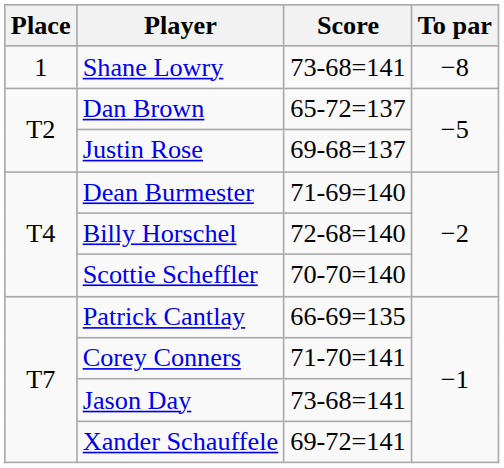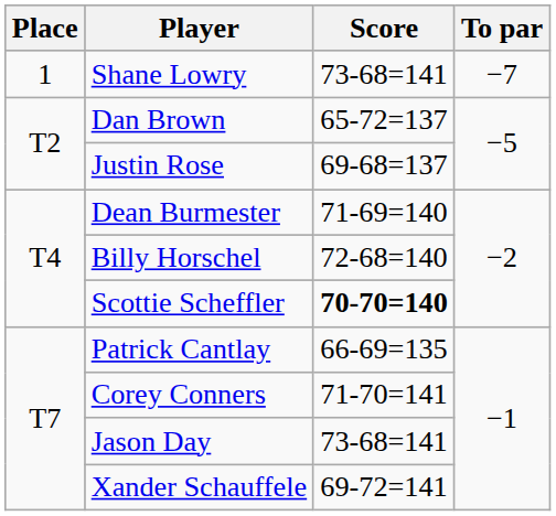Shane Lowry | To par: −8 -> −7
Scottie Scheffler | Score: normal -> bold
